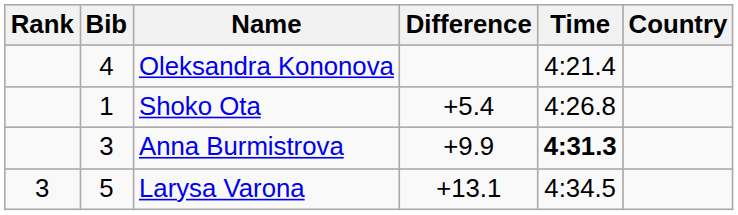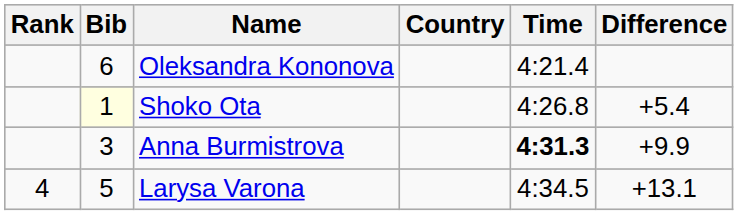columns swapped: Country <-> Difference
Oleksandra Kononova | Bib: 4 -> 6
Shoko Ota | Bib: no background -> lightyellow background
Larysa Varona | Rank: 3 -> 4
